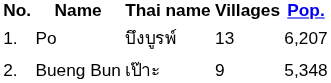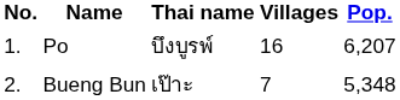Po | Villages: 13 -> 16
Bueng Bun | Villages: 9 -> 7
